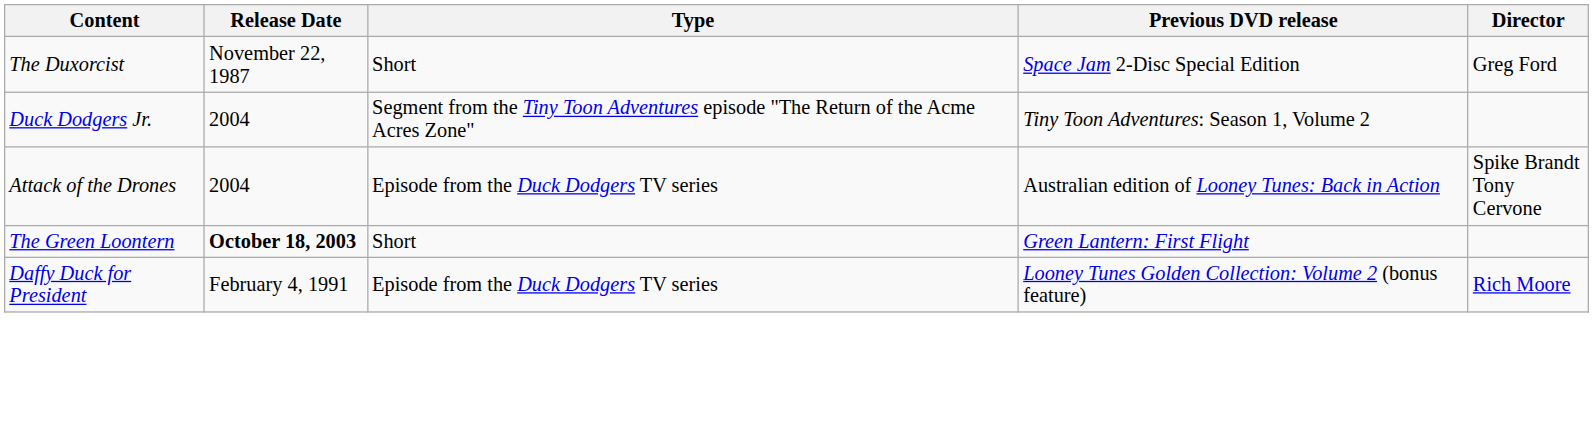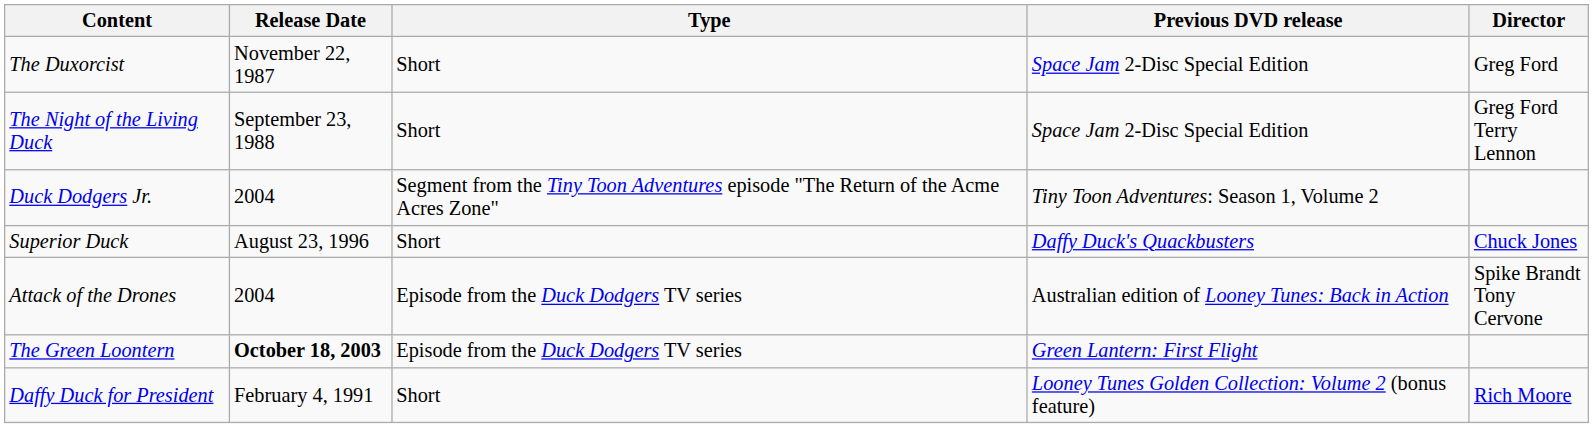+ row: The Night of the Living Duck | September 23, 1988 | Short | Space Jam 2-Disc Special Edition | Greg Ford Terry Lennon
+ row: Superior Duck | August 23, 1996 | Short | Daffy Duck's Quackbusters | Chuck Jones
The Green Loontern | Type: Short -> Episode from the Duck Dodgers TV series
Daffy Duck for President | Type: Episode from the Duck Dodgers TV series -> Short
